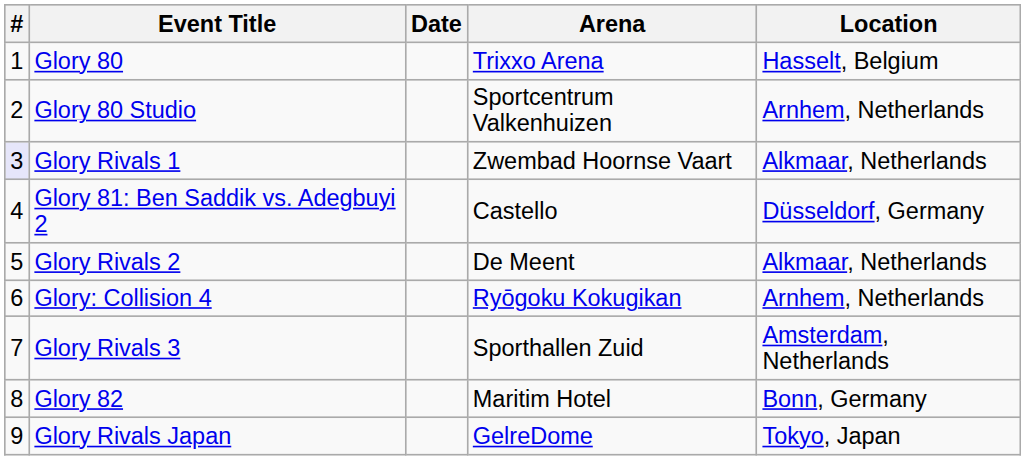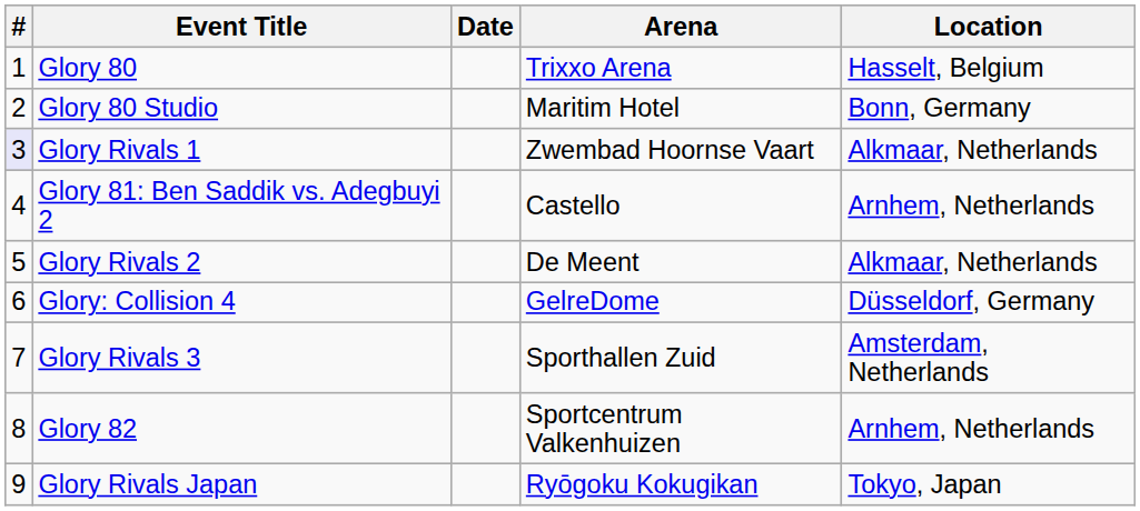Glory 80 Studio | Arena: Sportcentrum Valkenhuizen -> Maritim Hotel
Glory 80 Studio | Location: Arnhem, Netherlands -> Bonn, Germany
Glory 81: Ben Saddik vs. Adegbuyi 2 | Location: Düsseldorf, Germany -> Arnhem, Netherlands
Glory: Collision 4 | Arena: Ryōgoku Kokugikan -> GelreDome
Glory: Collision 4 | Location: Arnhem, Netherlands -> Düsseldorf, Germany
Glory 82 | Arena: Maritim Hotel -> Sportcentrum Valkenhuizen
Glory 82 | Location: Bonn, Germany -> Arnhem, Netherlands
Glory Rivals Japan | Arena: GelreDome -> Ryōgoku Kokugikan
